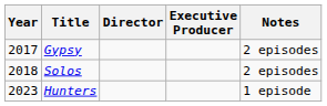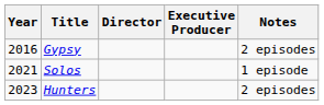Gypsy | Year: 2017 -> 2016
Solos | Year: 2018 -> 2021
Solos | Notes: 2 episodes -> 1 episode
Hunters | Notes: 1 episode -> 2 episodes
